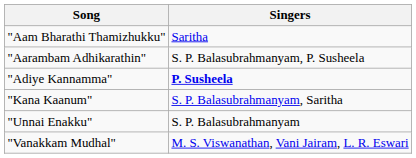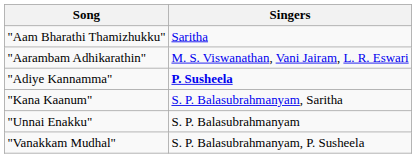"Aarambam Adhikarathin" | Singers: S. P. Balasubrahmanyam, P. Susheela -> M. S. Viswanathan, Vani Jairam, L. R. Eswari
"Vanakkam Mudhal" | Singers: M. S. Viswanathan, Vani Jairam, L. R. Eswari -> S. P. Balasubrahmanyam, P. Susheela
